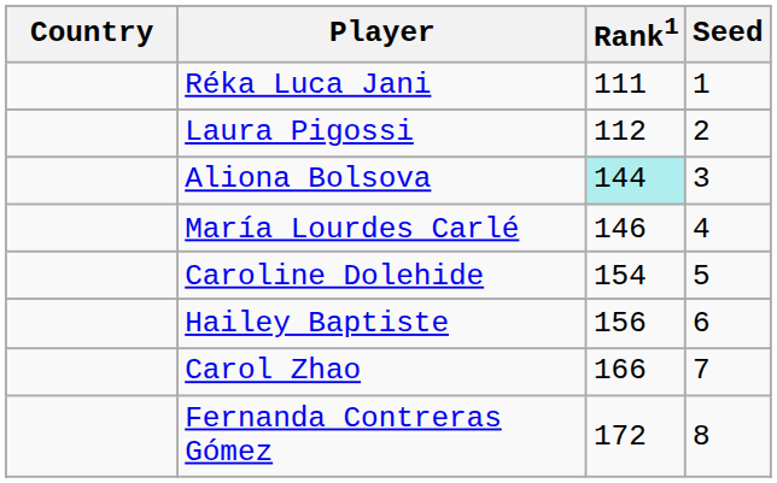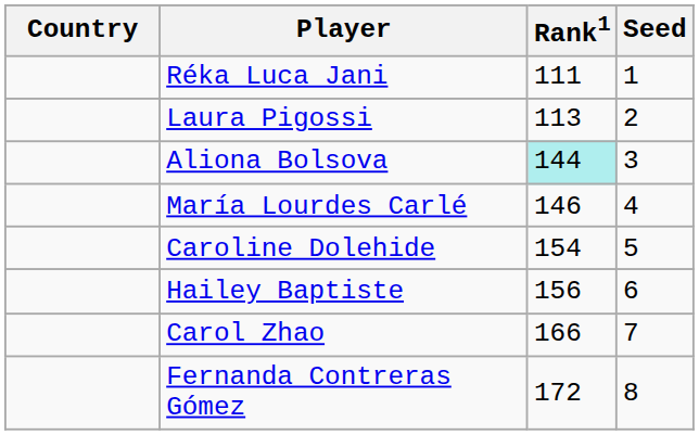Laura Pigossi | Rank1: 112 -> 113
